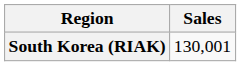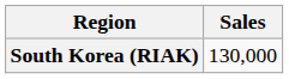South Korea (RIAK) | Sales: 130,001 -> 130,000
